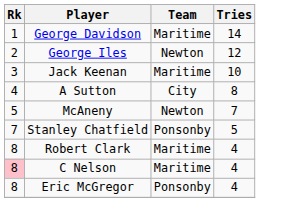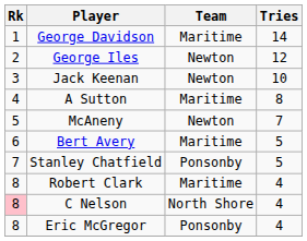Jack Keenan | Team: Maritime -> Newton
A Sutton | Team: City -> Maritime
+ row: 6 | Bert Avery | Maritime | 5
C Nelson | Team: Maritime -> North Shore
